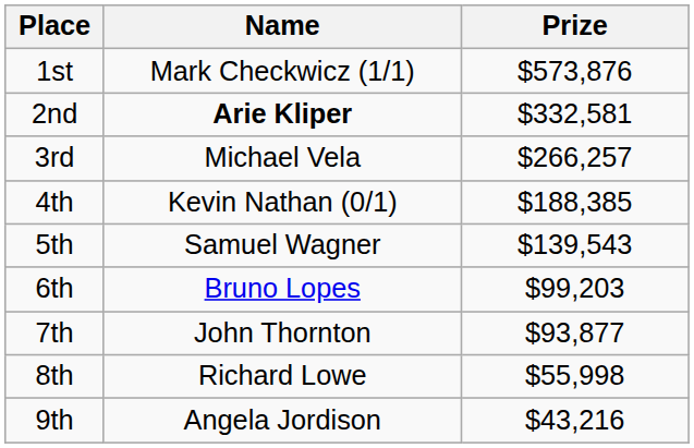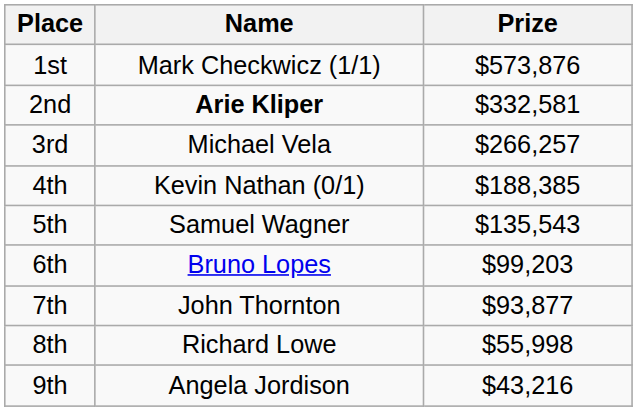5th | Prize: $139,543 -> $135,543
